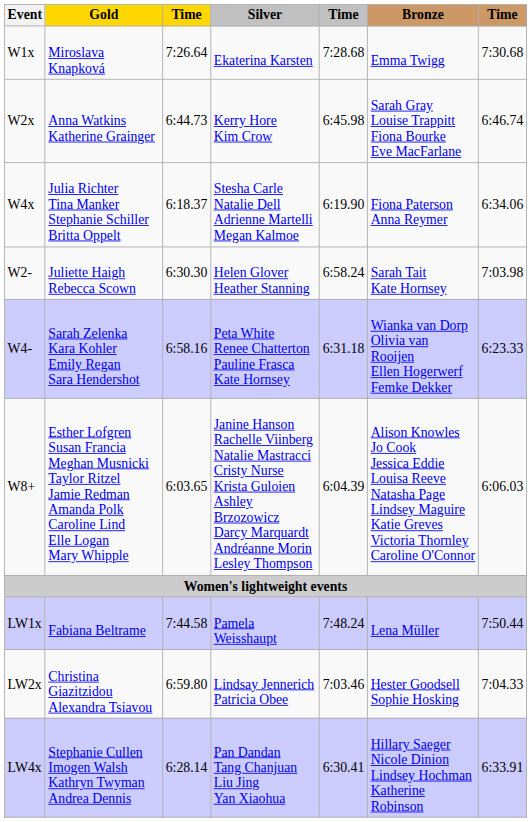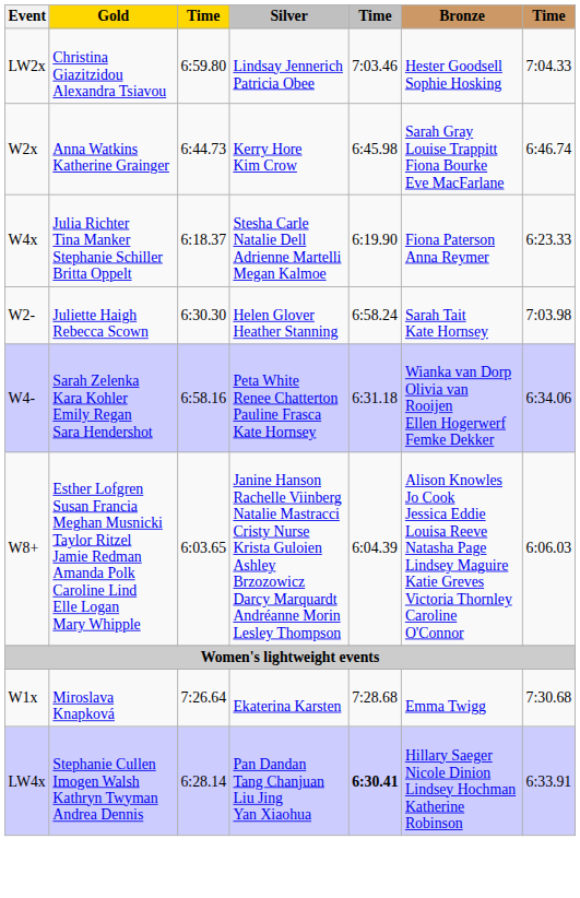rows swapped: W1x <-> LW2x
W4x | column 7: 6:34.06 -> 6:23.33
W4- | column 7: 6:23.33 -> 6:34.06
- row: LW1x | Fabiana Beltrame | 7:44.58 | Pamela Weisshaupt | 7:48.24 | Lena Müller | 7:50.44
LW4x | column 5: normal -> bold
